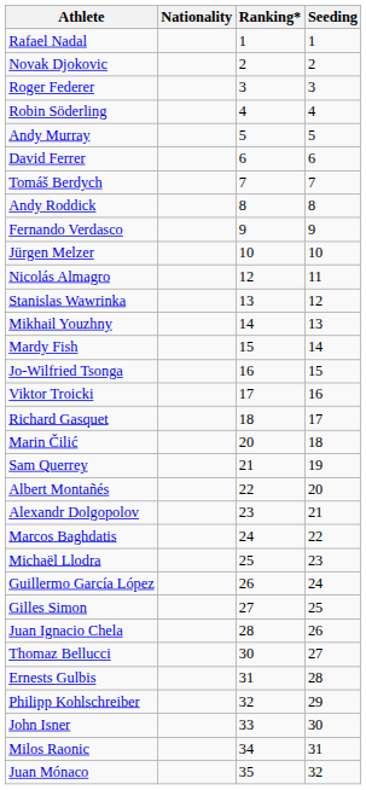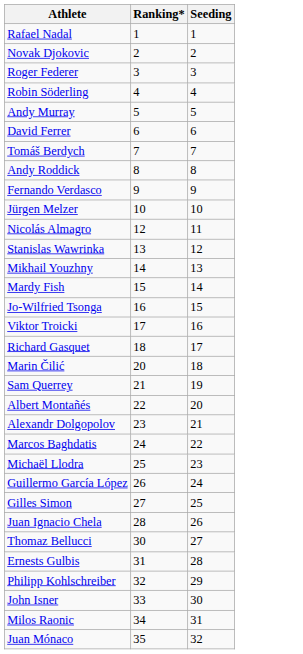- column: Nationality
